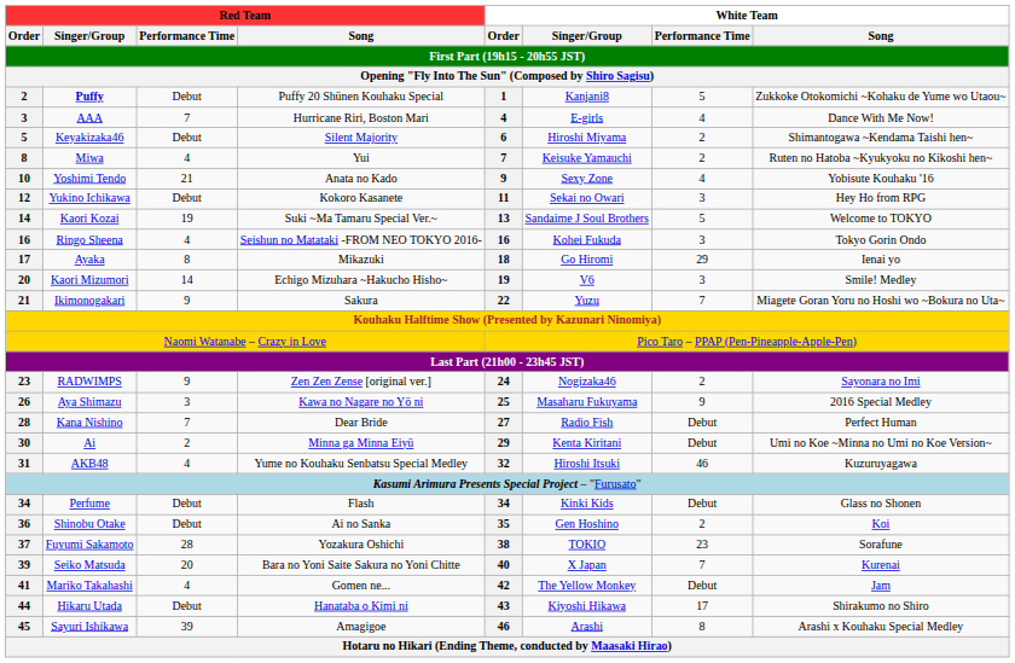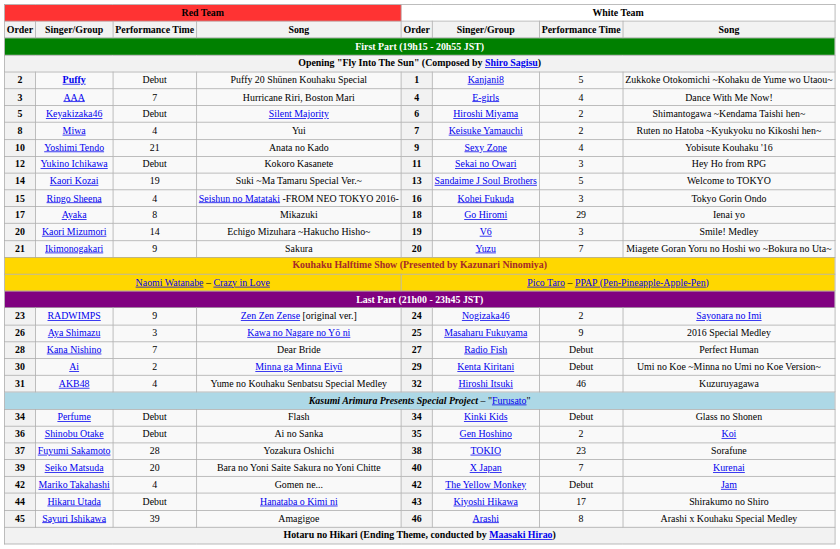Ringo Sheena | Red Team / Order: 16 -> 15
Ikimonogakari | White Team / Order: 22 -> 20
Mariko Takahashi | Red Team / Order: 41 -> 42
